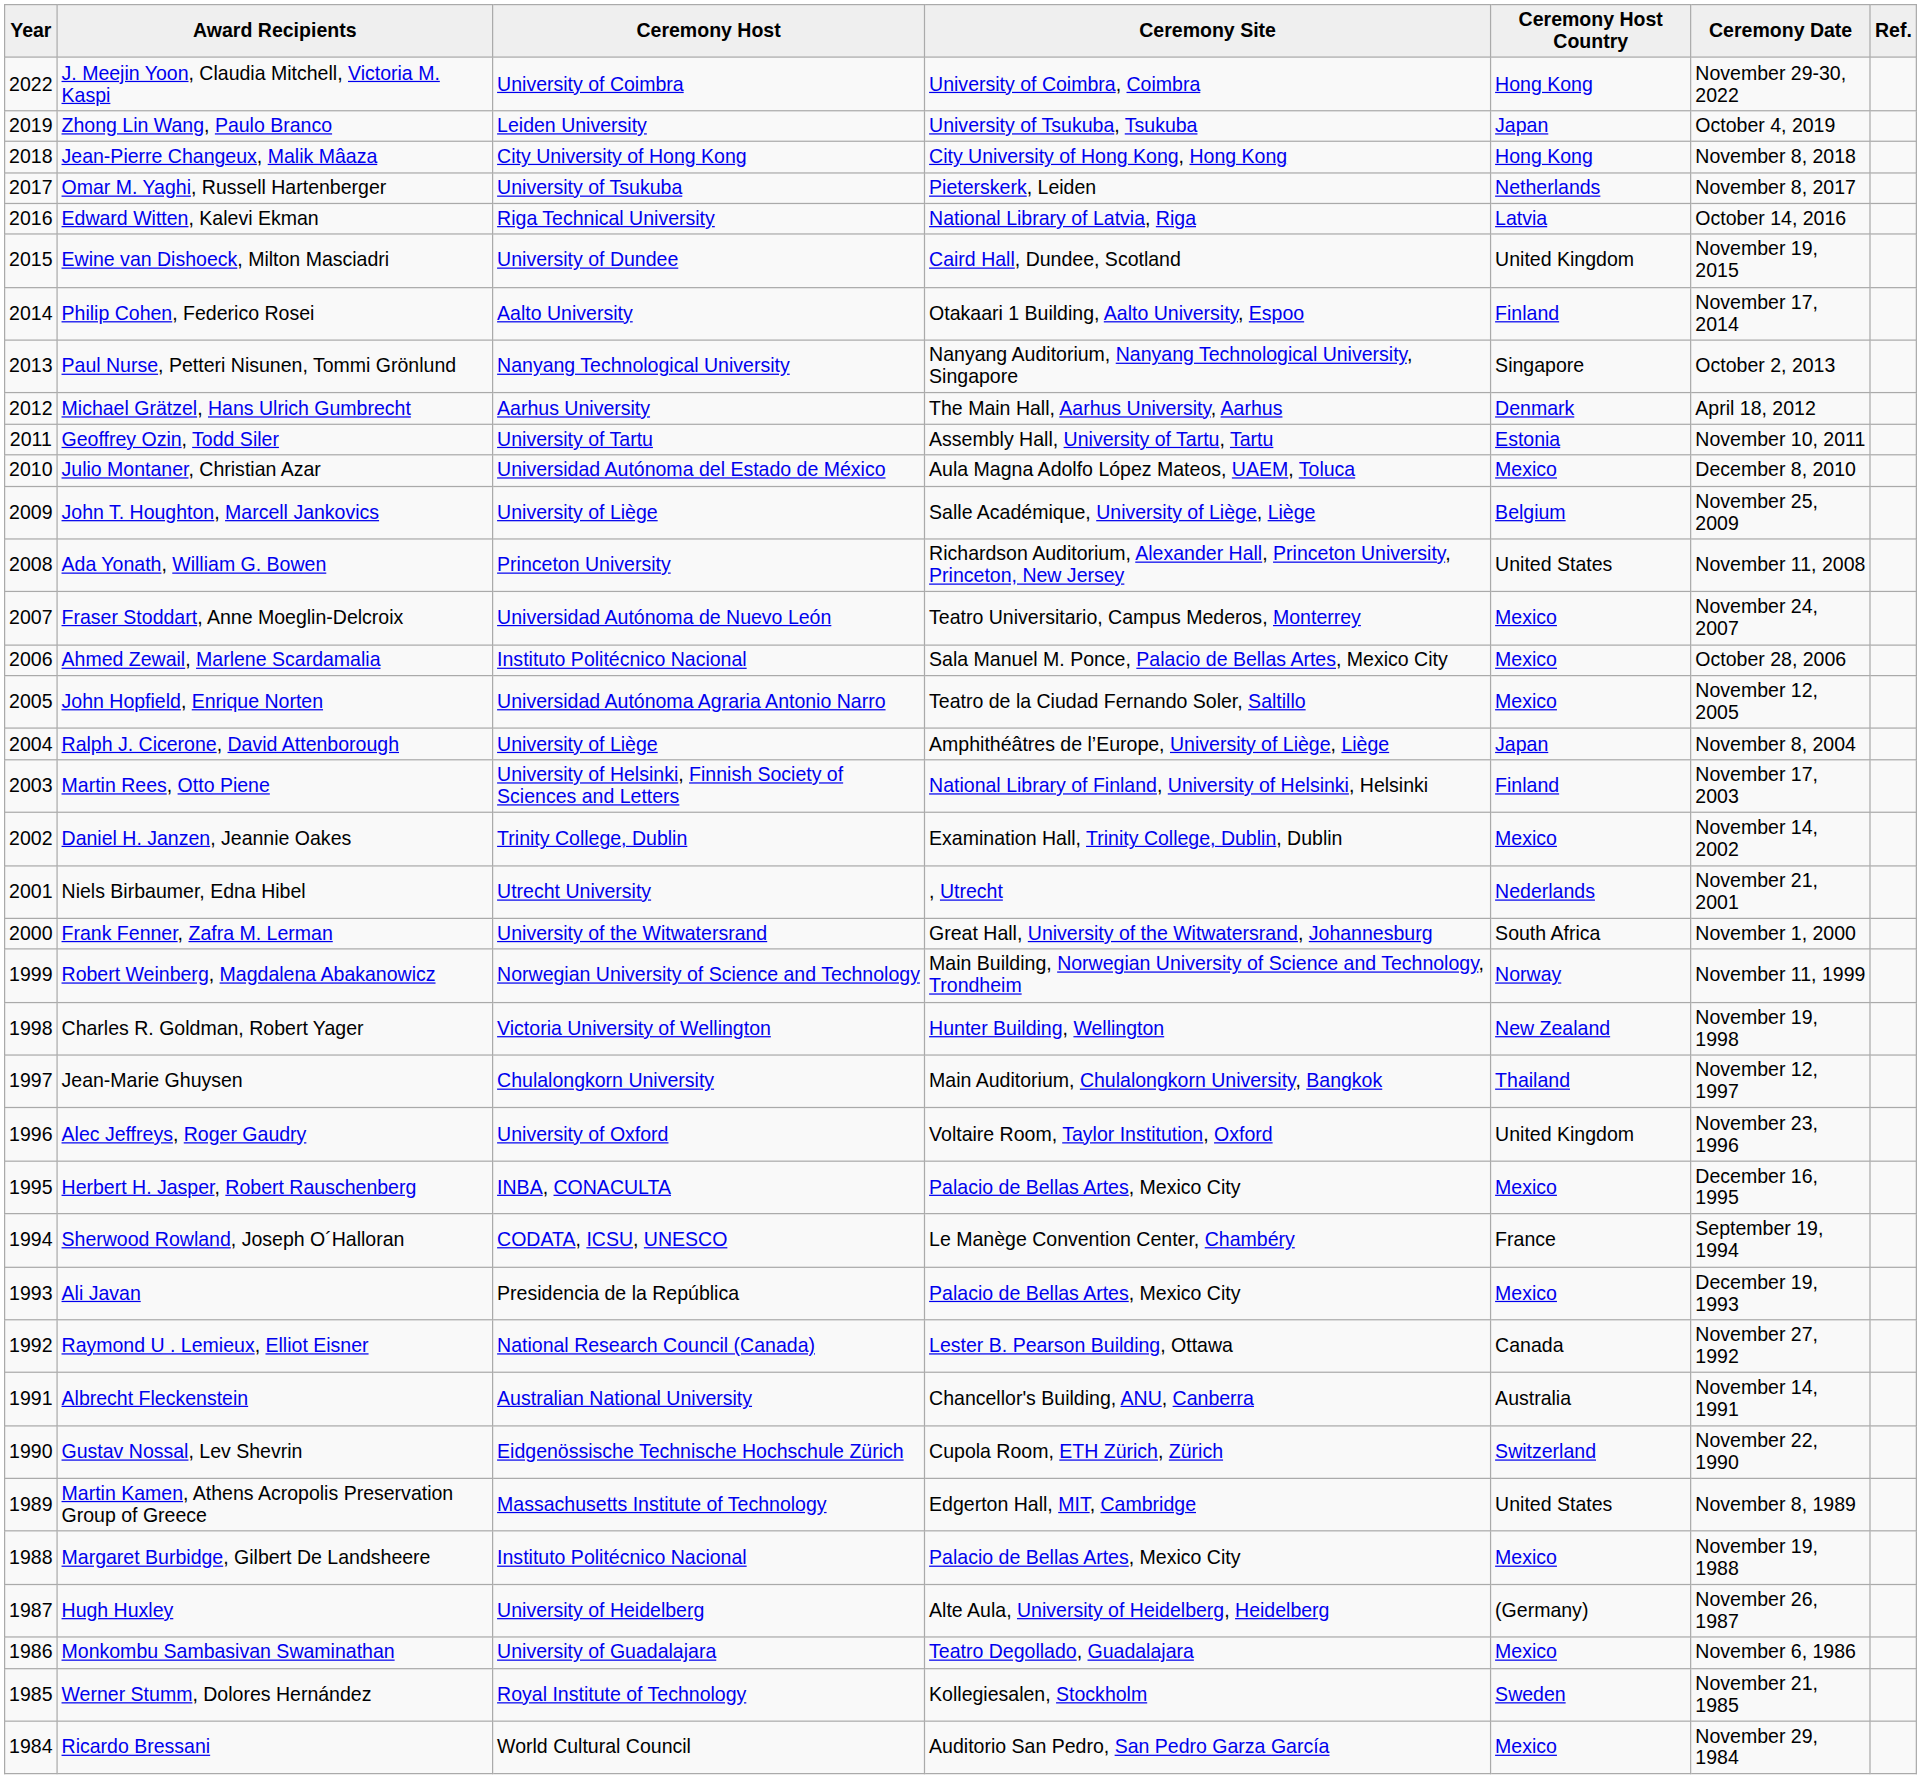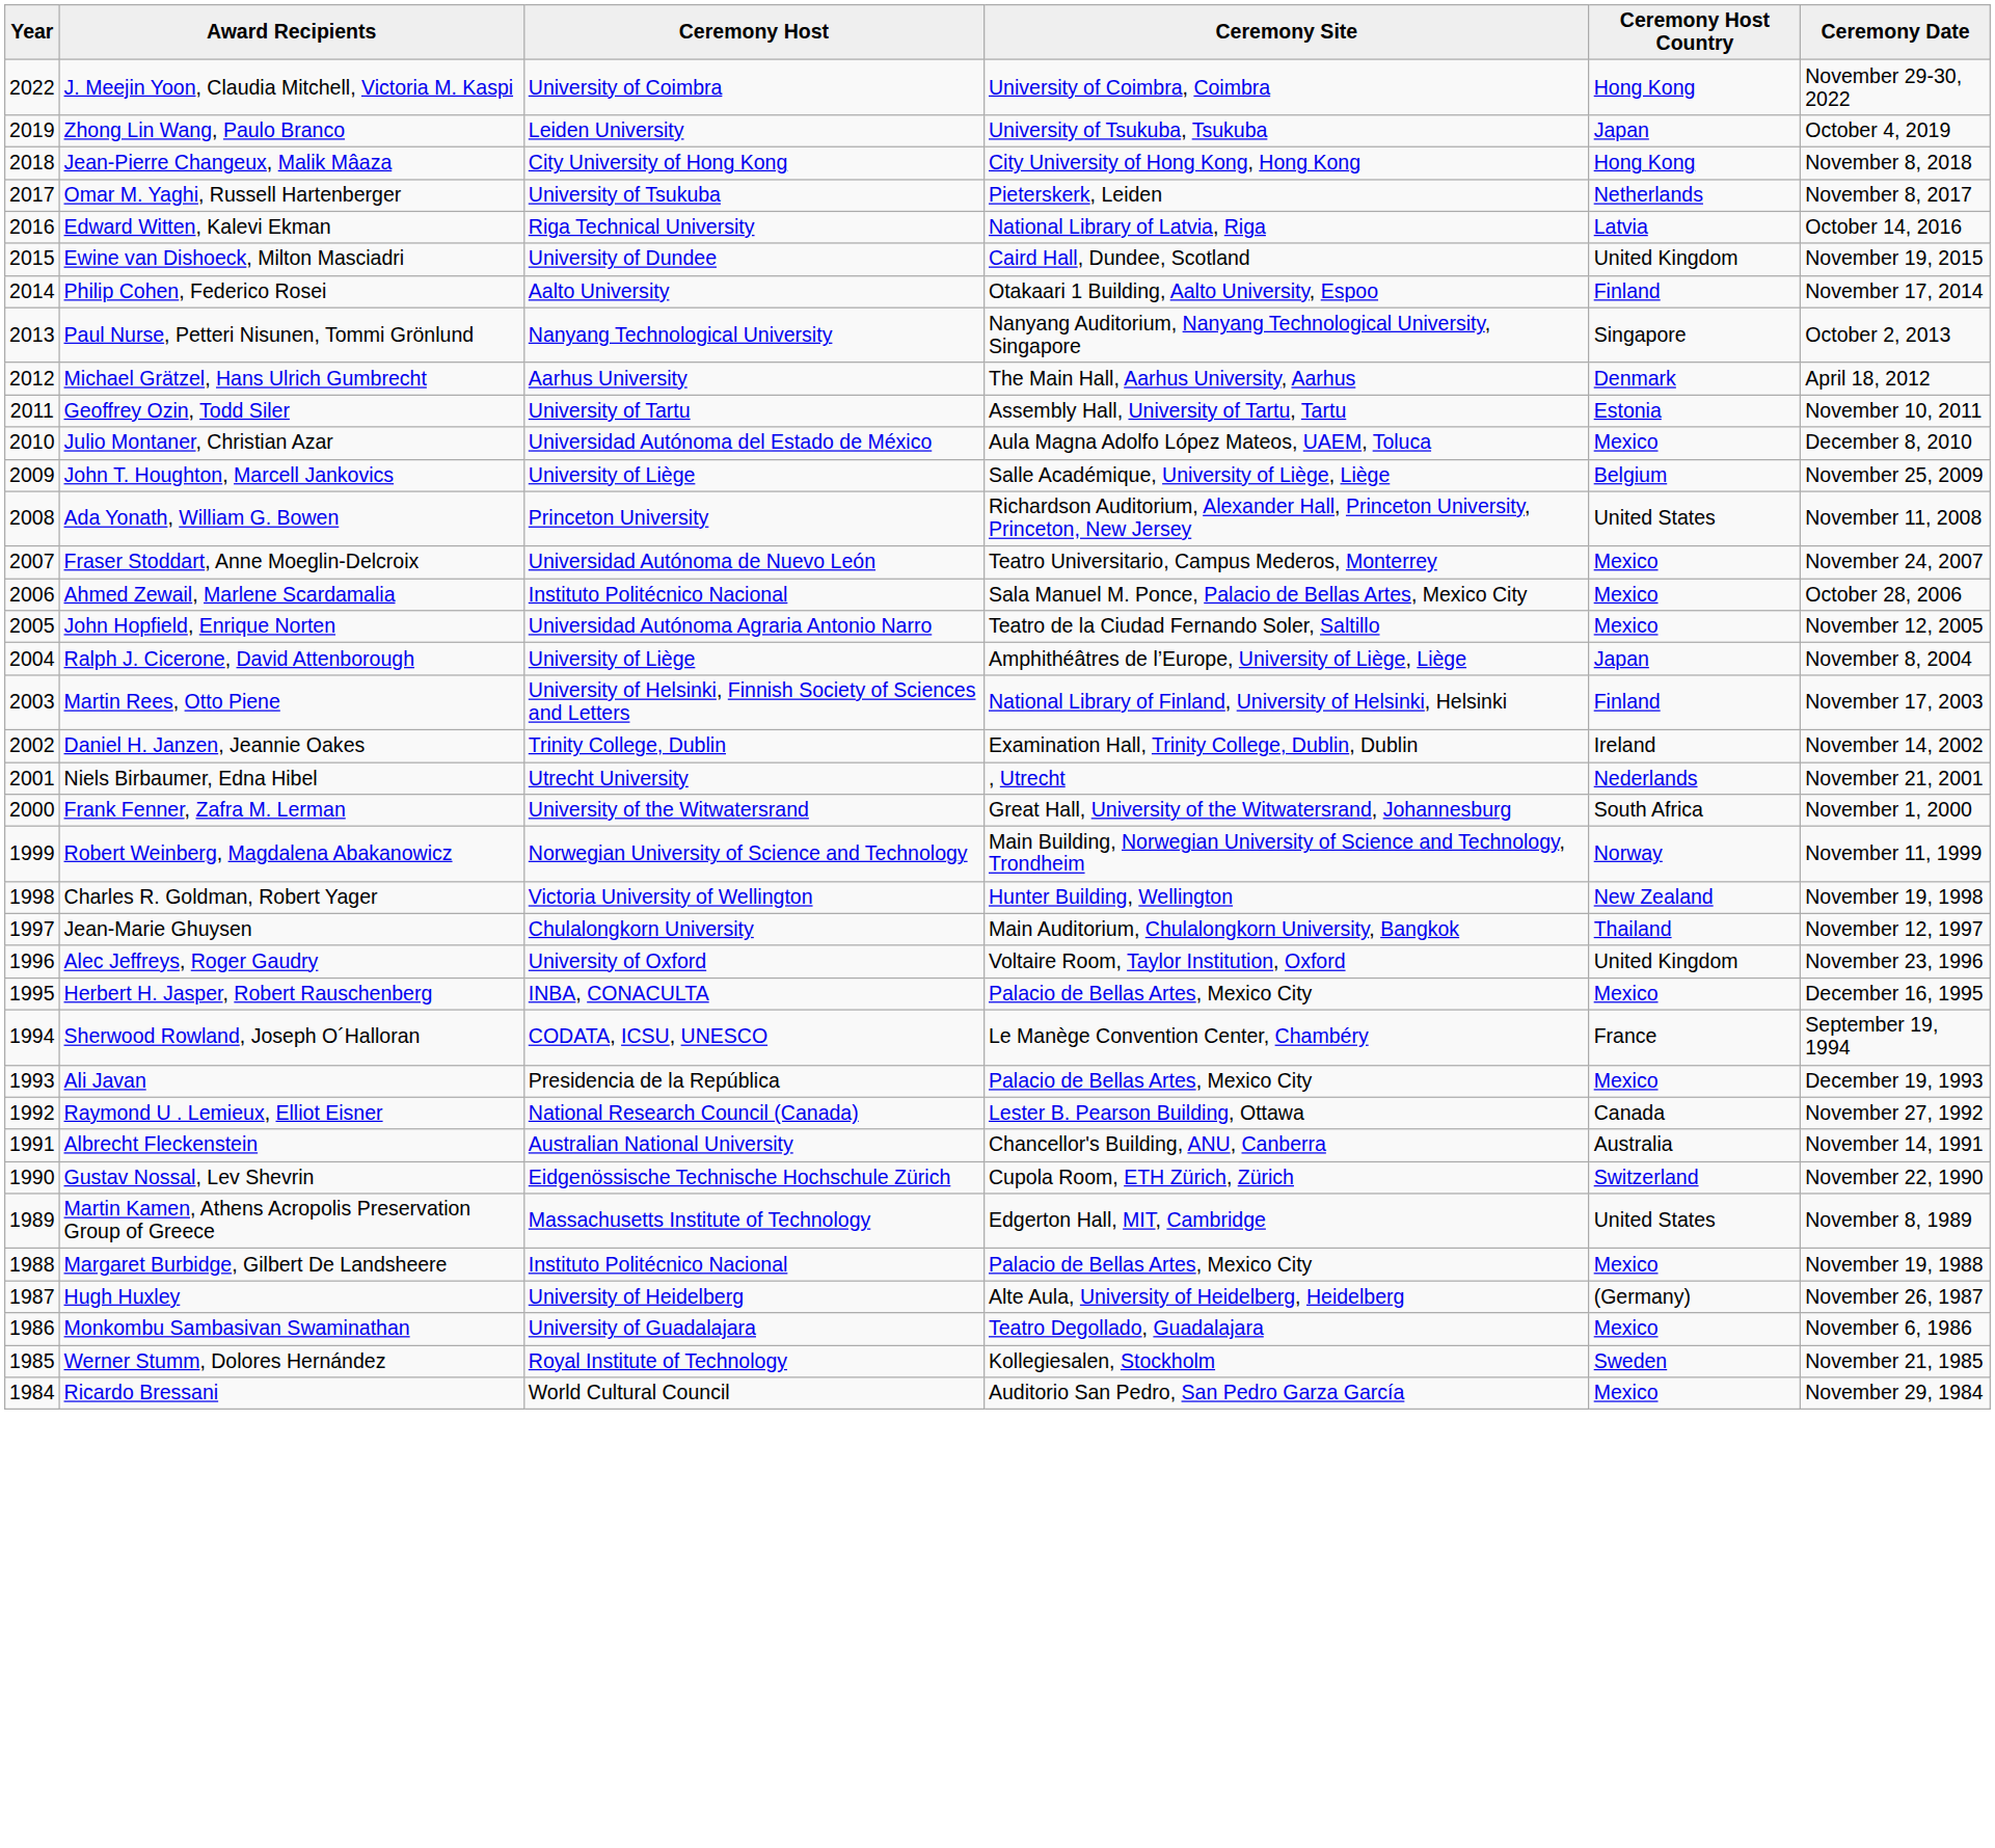- column: Ref.
Daniel H. Janzen, Jeannie Oakes | Ceremony Host Country: Mexico -> Ireland
